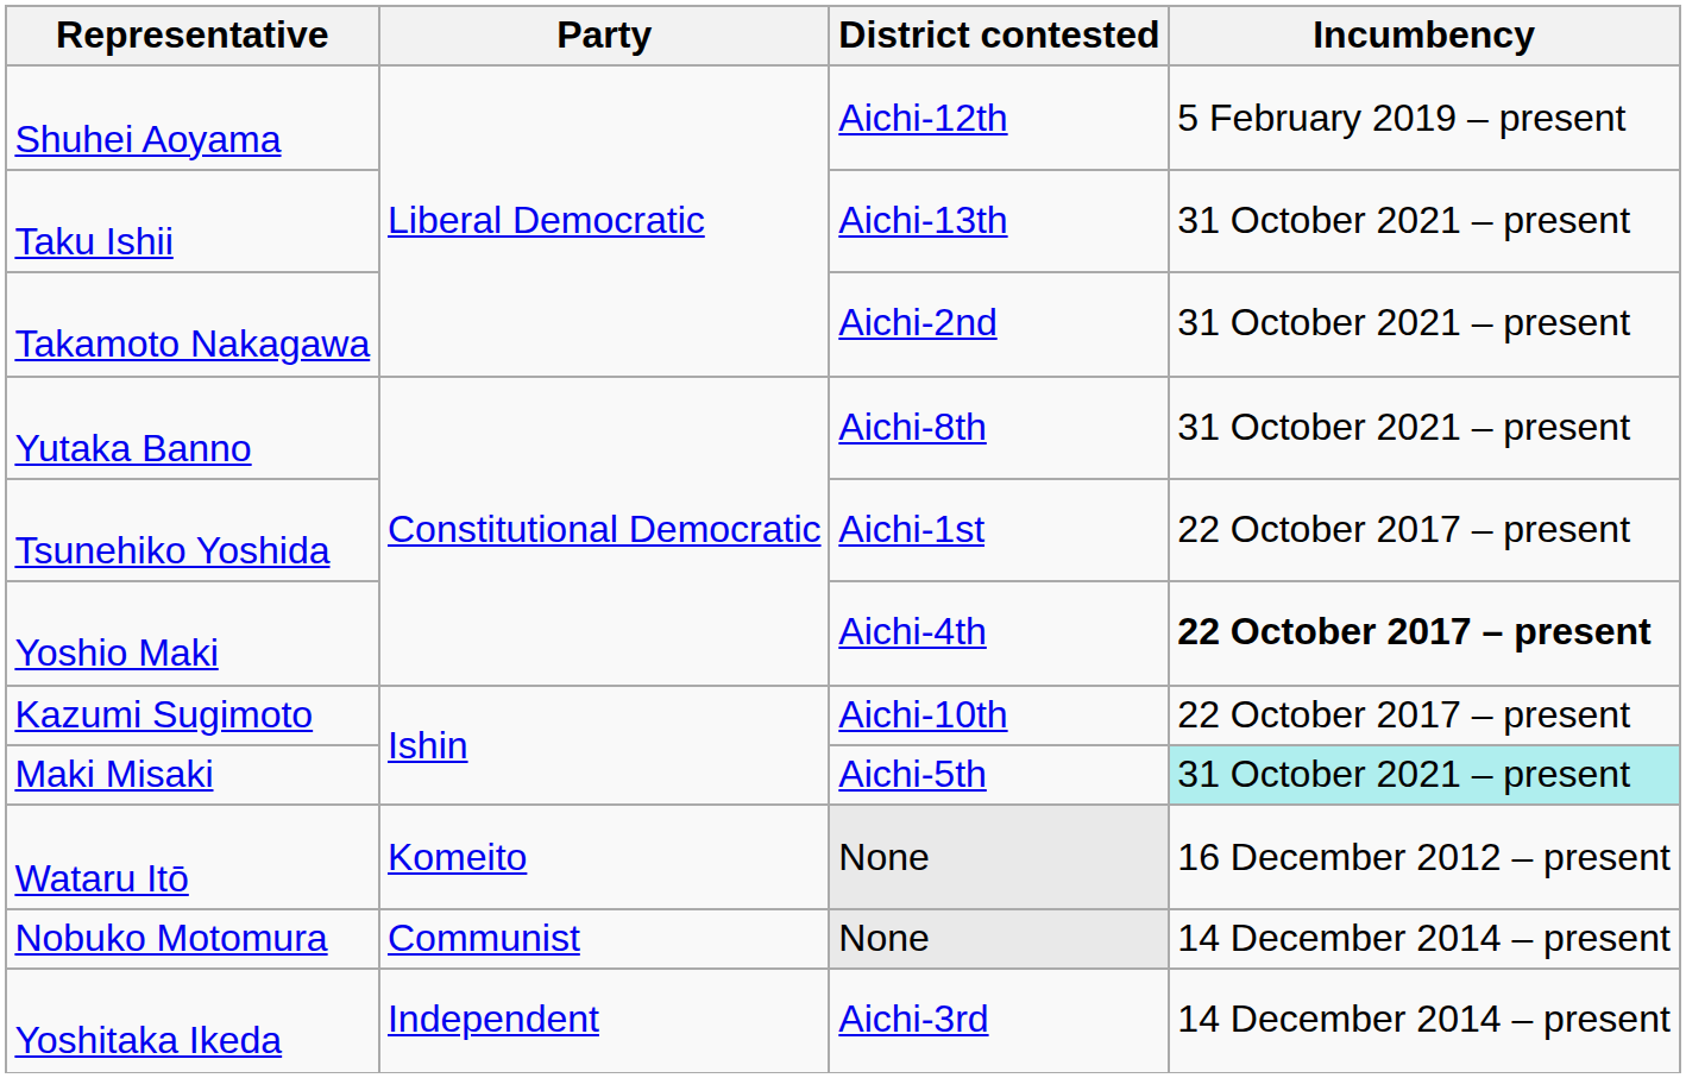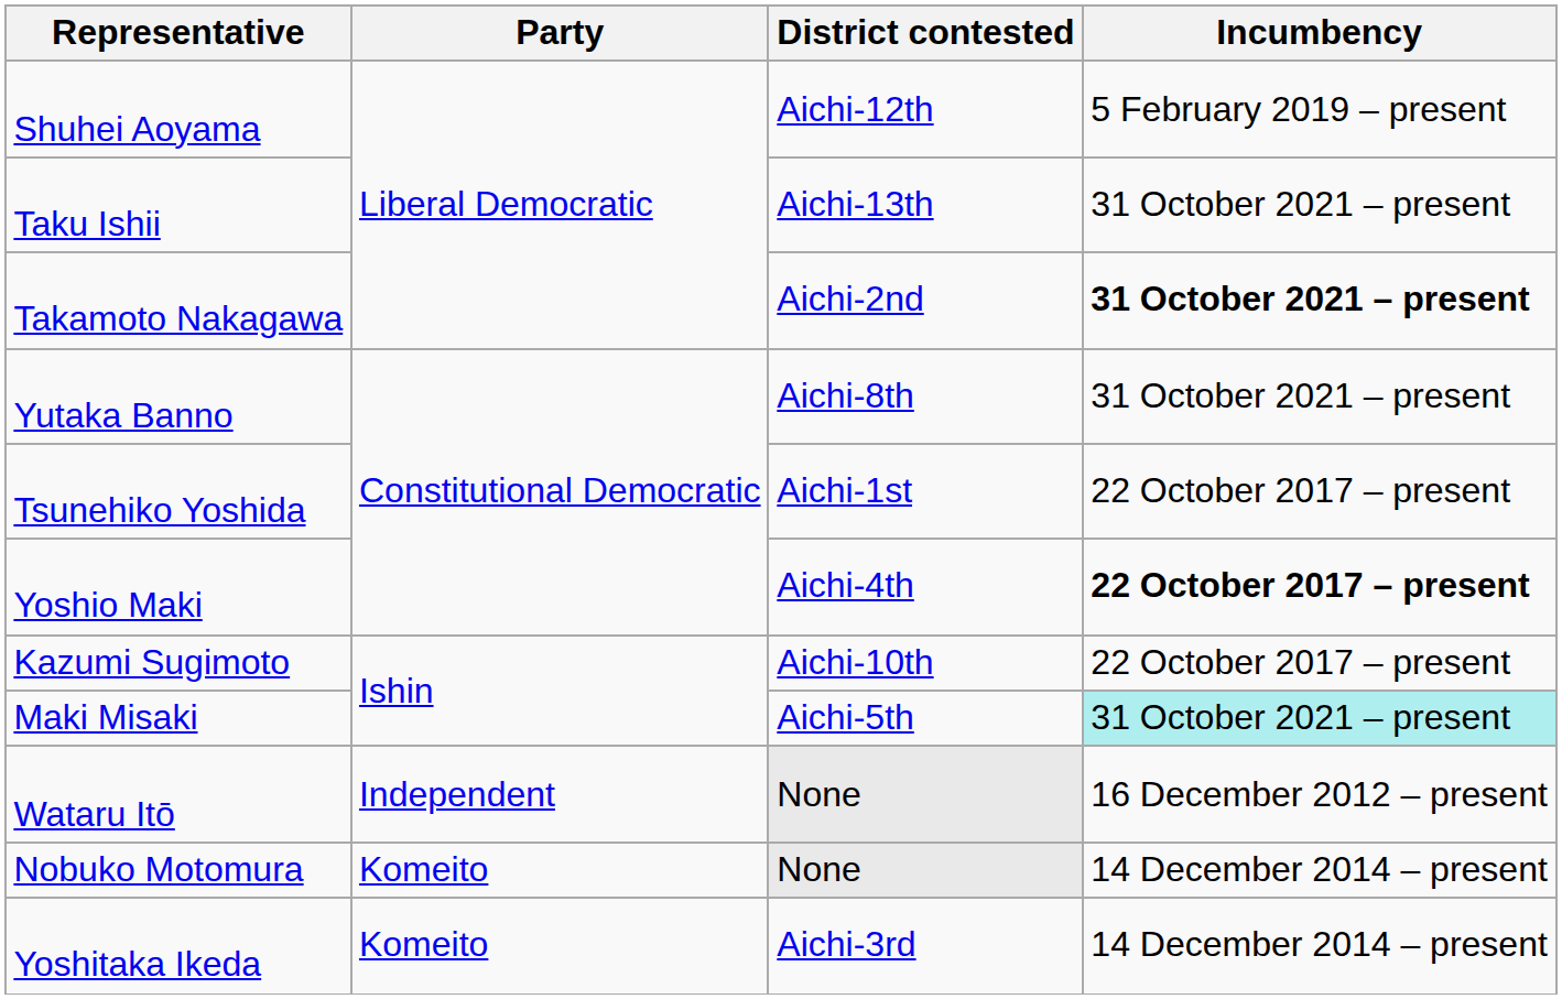Takamoto Nakagawa | Incumbency: normal -> bold
Wataru Itō | Party: Komeito -> Independent
Nobuko Motomura | Party: Communist -> Komeito
Yoshitaka Ikeda | Party: Independent -> Komeito
